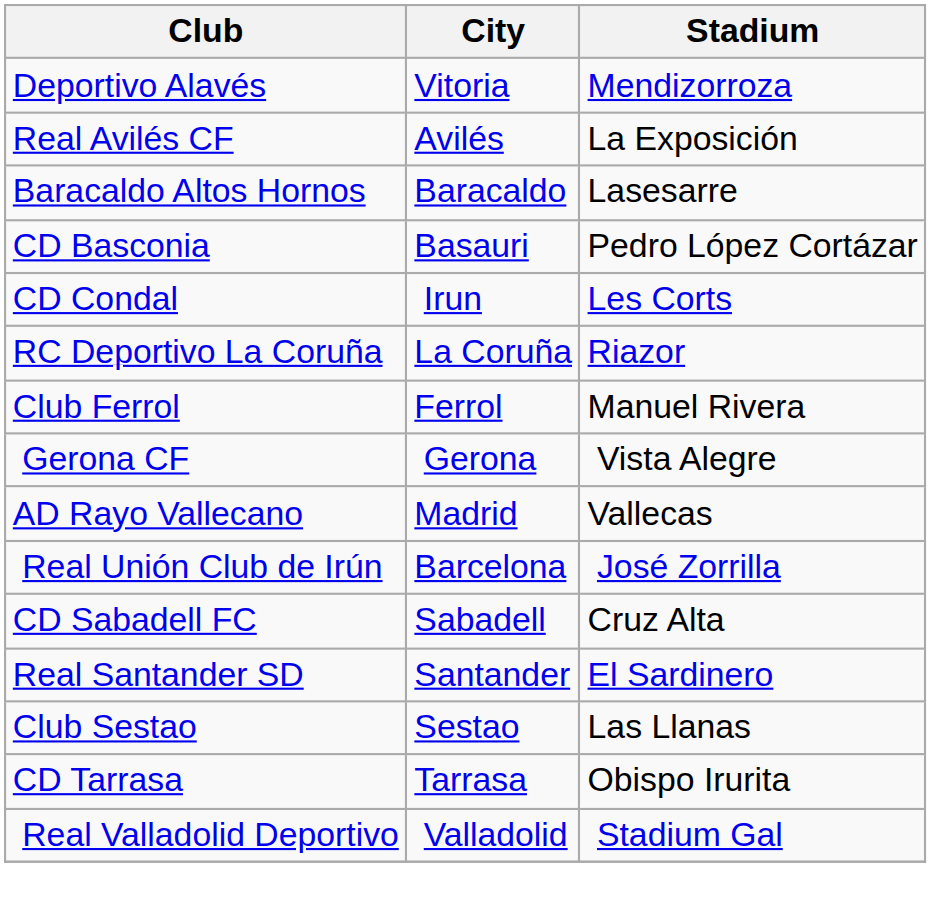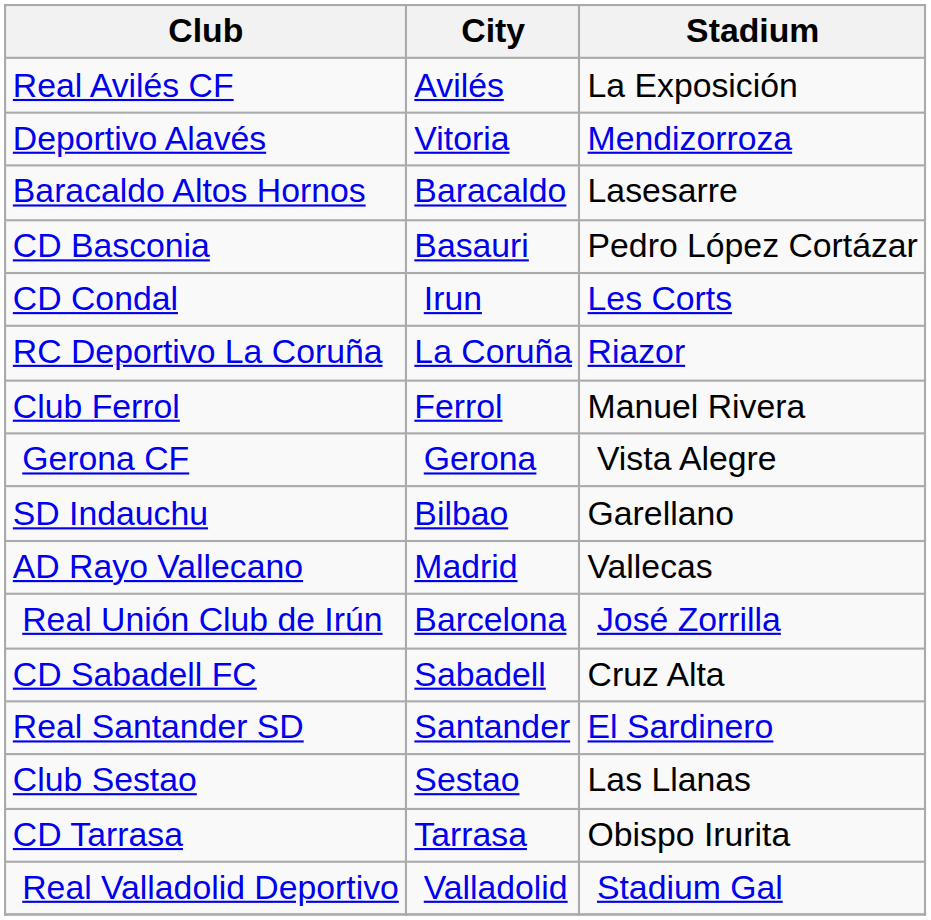rows swapped: Deportivo Alavés <-> Real Avilés CF
+ row: SD Indauchu | Bilbao | Garellano
